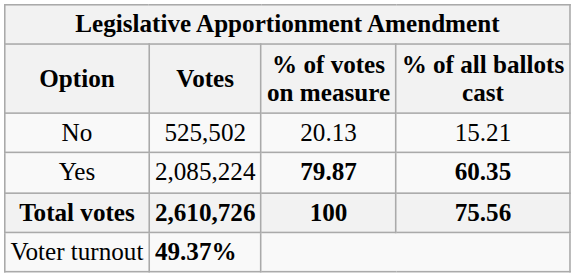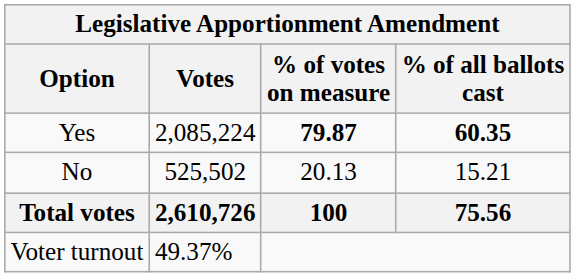rows swapped: Yes <-> No
Voter turnout | Votes: bold -> normal
